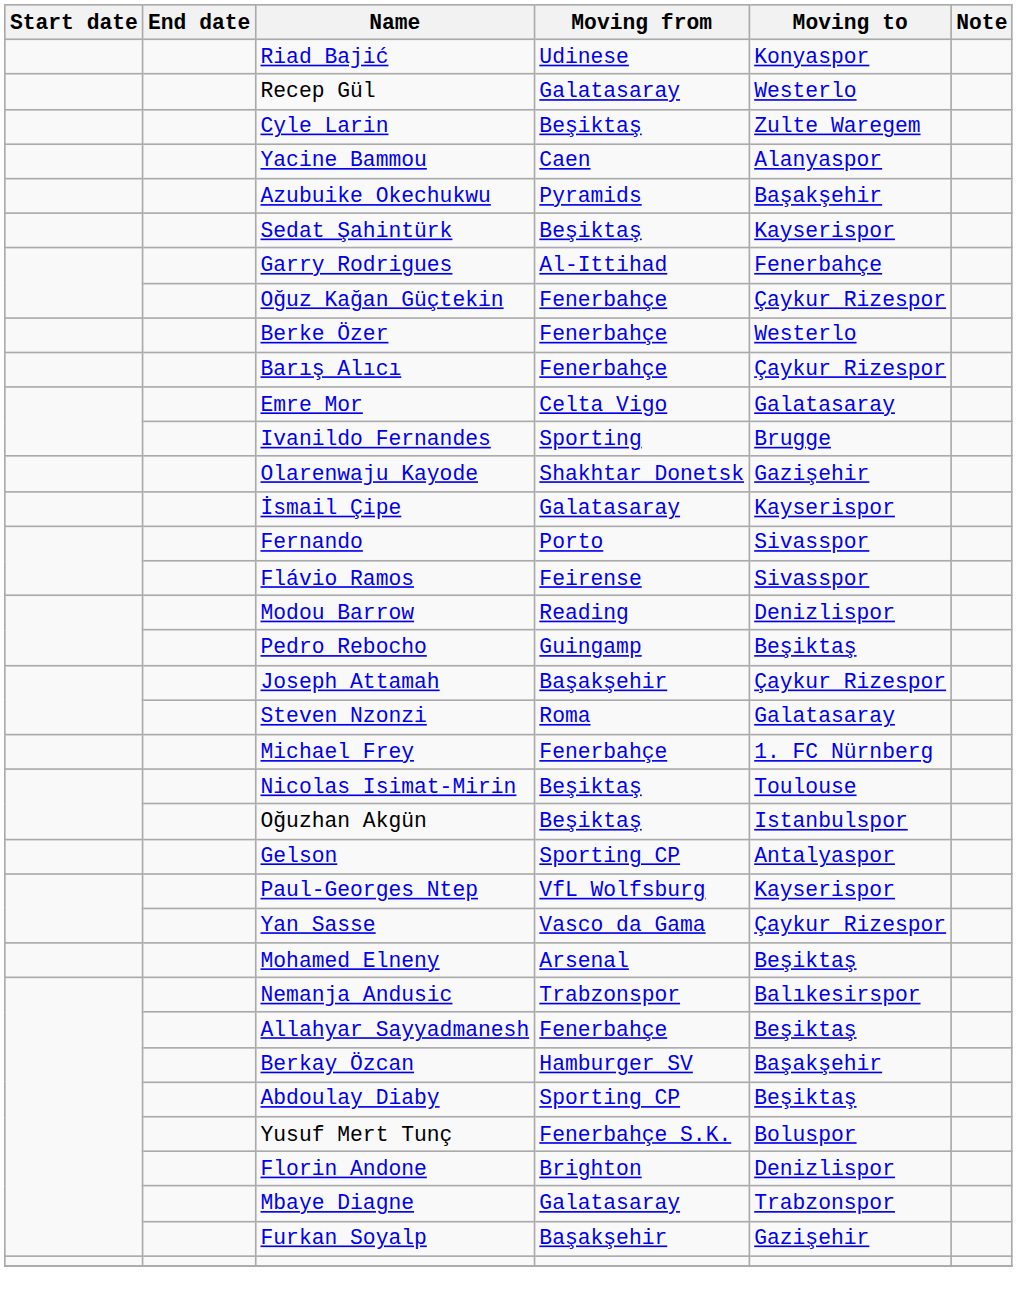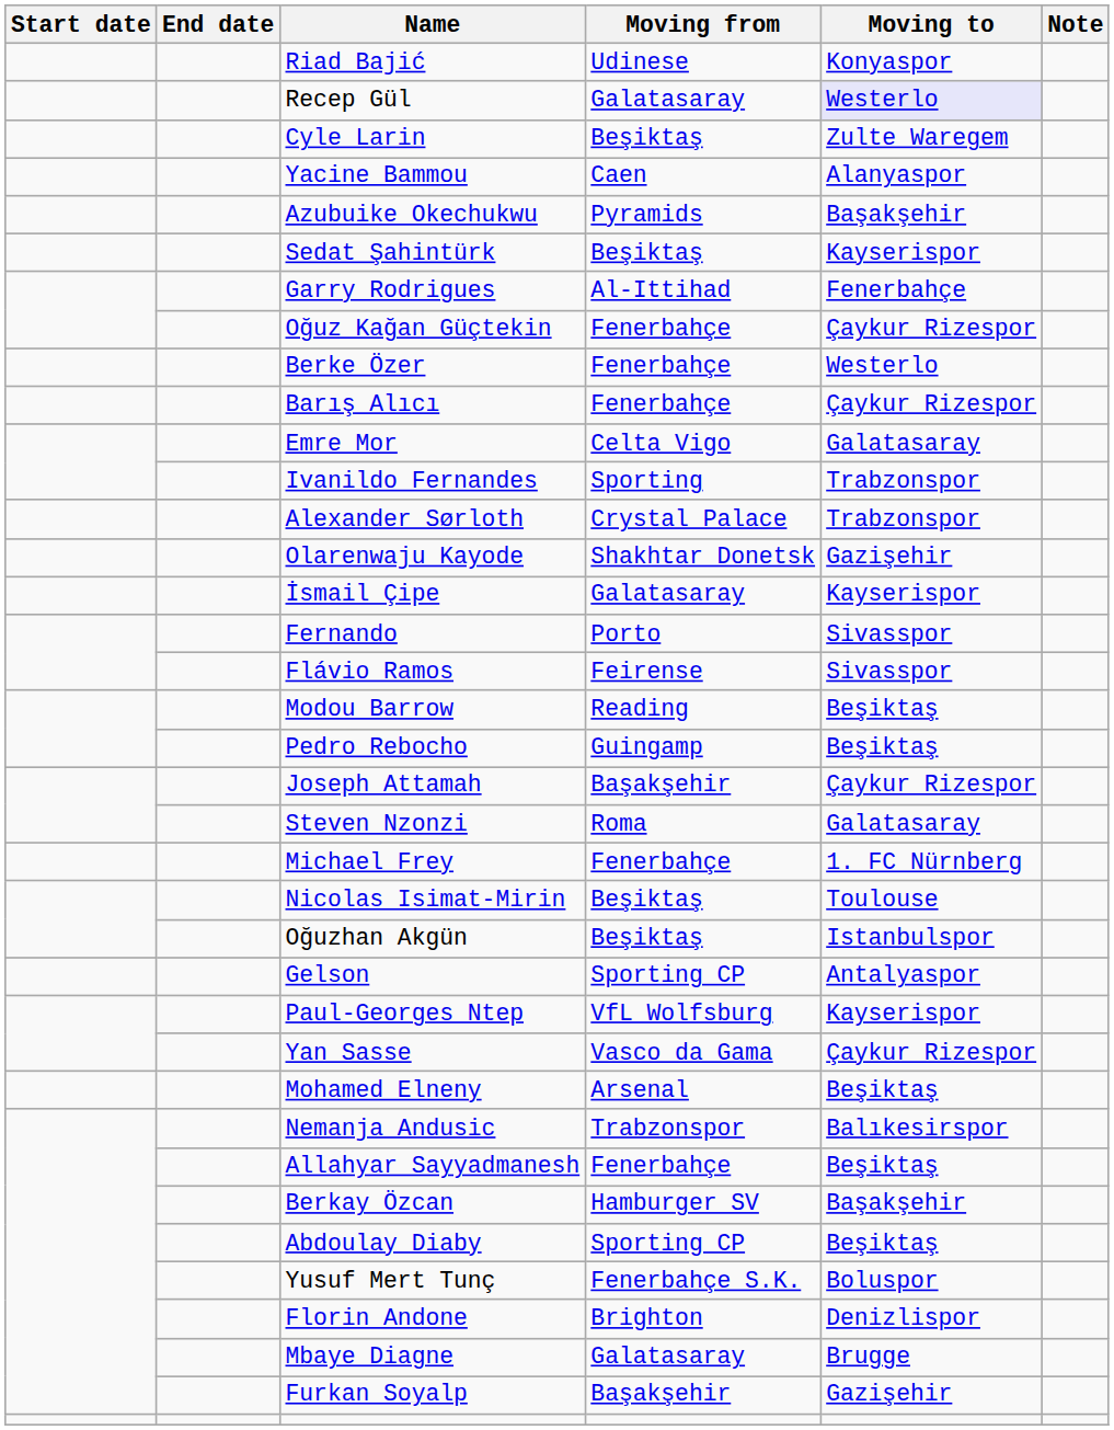Recep Gül | Moving to: no background -> lavender background
Ivanildo Fernandes | Moving to: Brugge -> Trabzonspor
+ row: Alexander Sørloth | Crystal Palace | Trabzonspor
Modou Barrow | Moving to: Denizlispor -> Beşiktaş
Mbaye Diagne | Moving to: Trabzonspor -> Brugge
